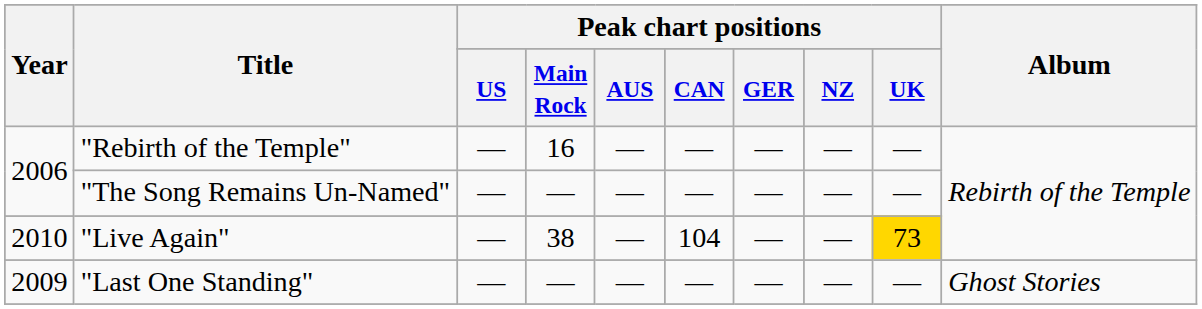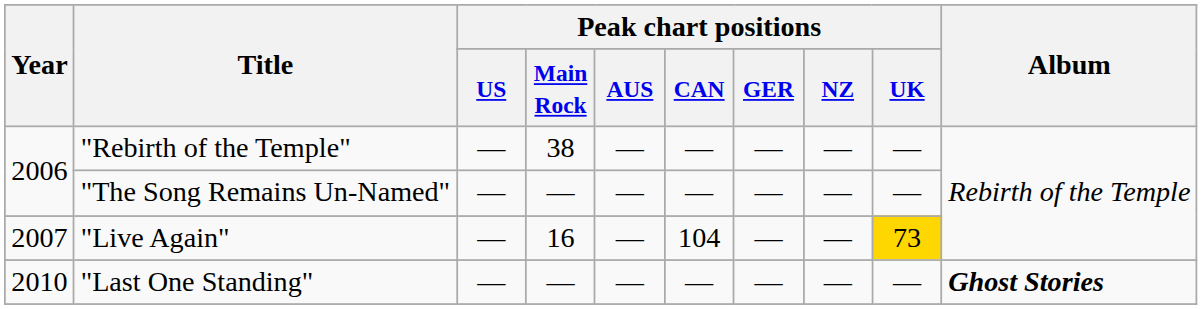"Rebirth of the Temple" | Peak chart positions / Main Rock: 16 -> 38
"Live Again" | Year: 2010 -> 2007
"Live Again" | Peak chart positions / Main Rock: 38 -> 16
"Last One Standing" | Year: 2009 -> 2010
"Last One Standing" | Album: normal -> bold
